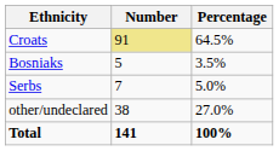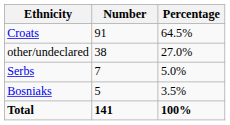Croats | Number: khaki background -> no background
rows swapped: Bosniaks <-> other/undeclared
